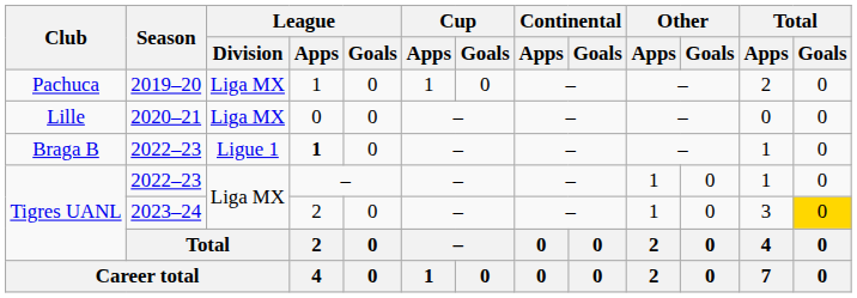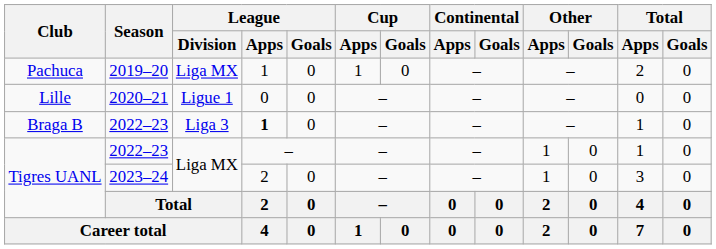Lille | League / Division: Liga MX -> Ligue 1
Braga B | League / Division: Ligue 1 -> Liga 3
Tigres UANL / 2023–24 | Total / Goals: gold background -> no background
